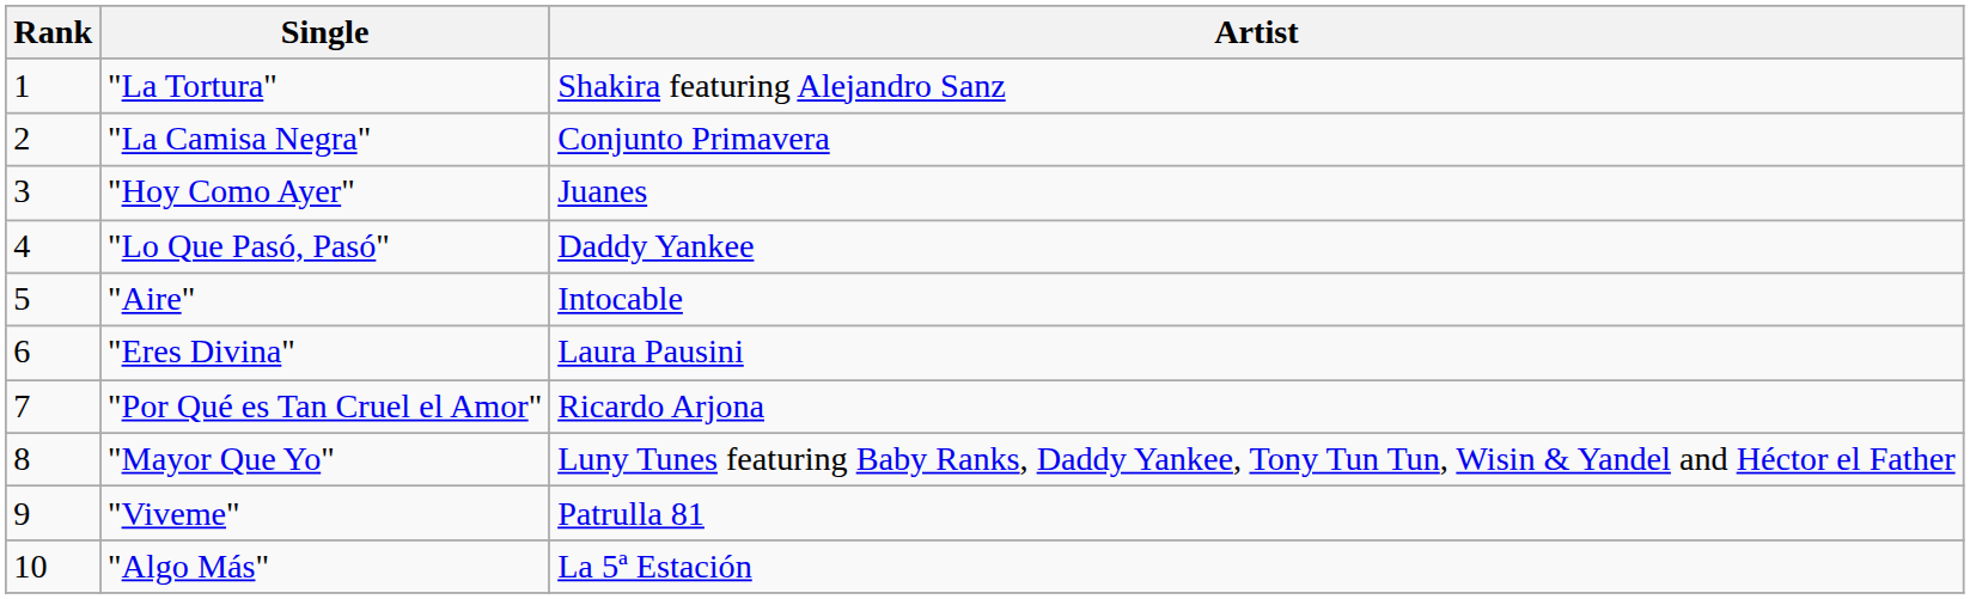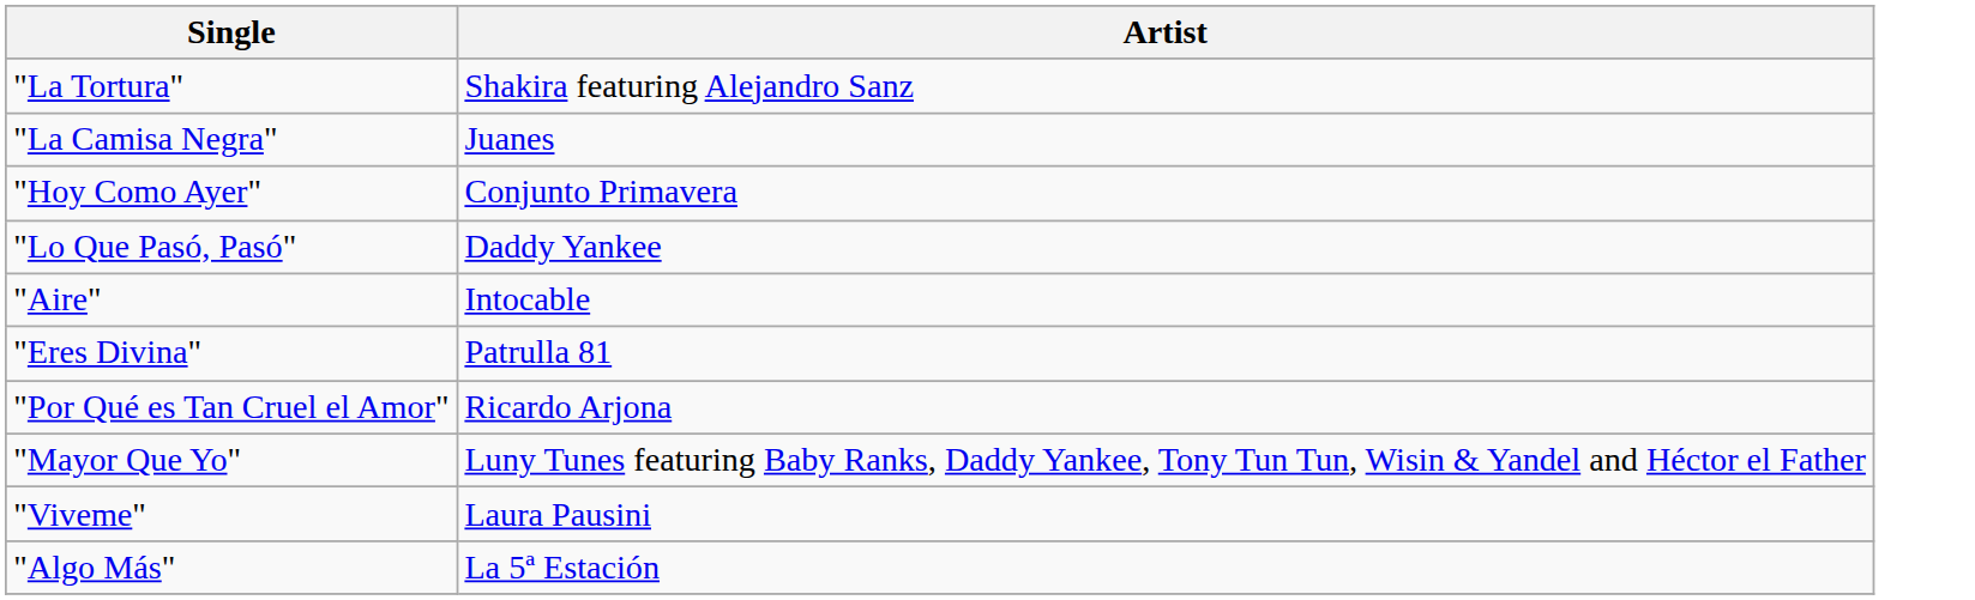- column: Rank | 1 | 2 | 3 | 4 | 5 | 6 | 7 | 8 | 9 | 10
"La Camisa Negra" | Artist: Conjunto Primavera -> Juanes
"Hoy Como Ayer" | Artist: Juanes -> Conjunto Primavera
"Eres Divina" | Artist: Laura Pausini -> Patrulla 81
"Viveme" | Artist: Patrulla 81 -> Laura Pausini
